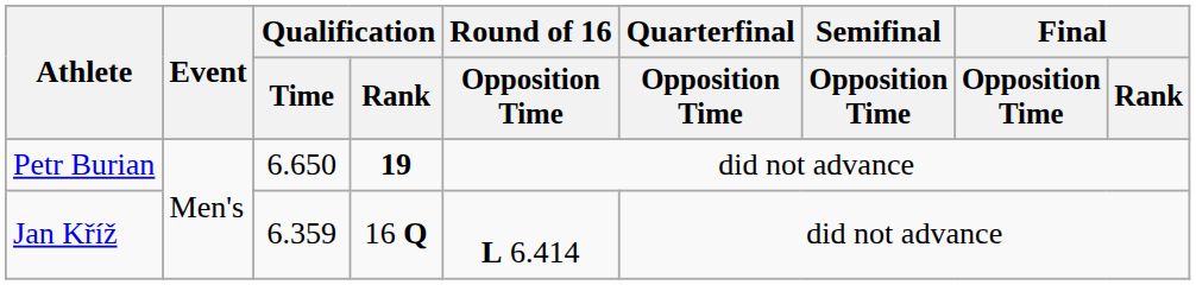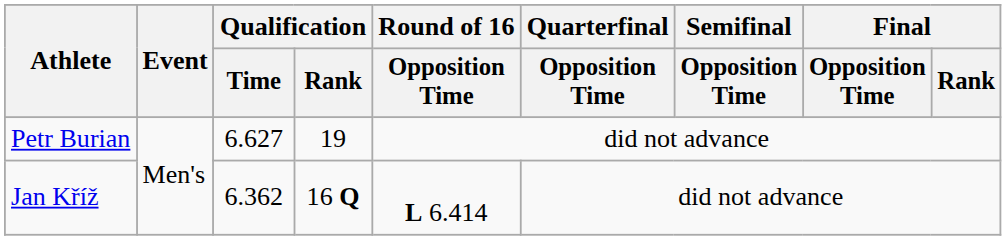Petr Burian | Qualification / Time: 6.650 -> 6.627
Petr Burian | Qualification / Rank: bold -> normal
Jan Kříž | Qualification / Time: 6.359 -> 6.362
